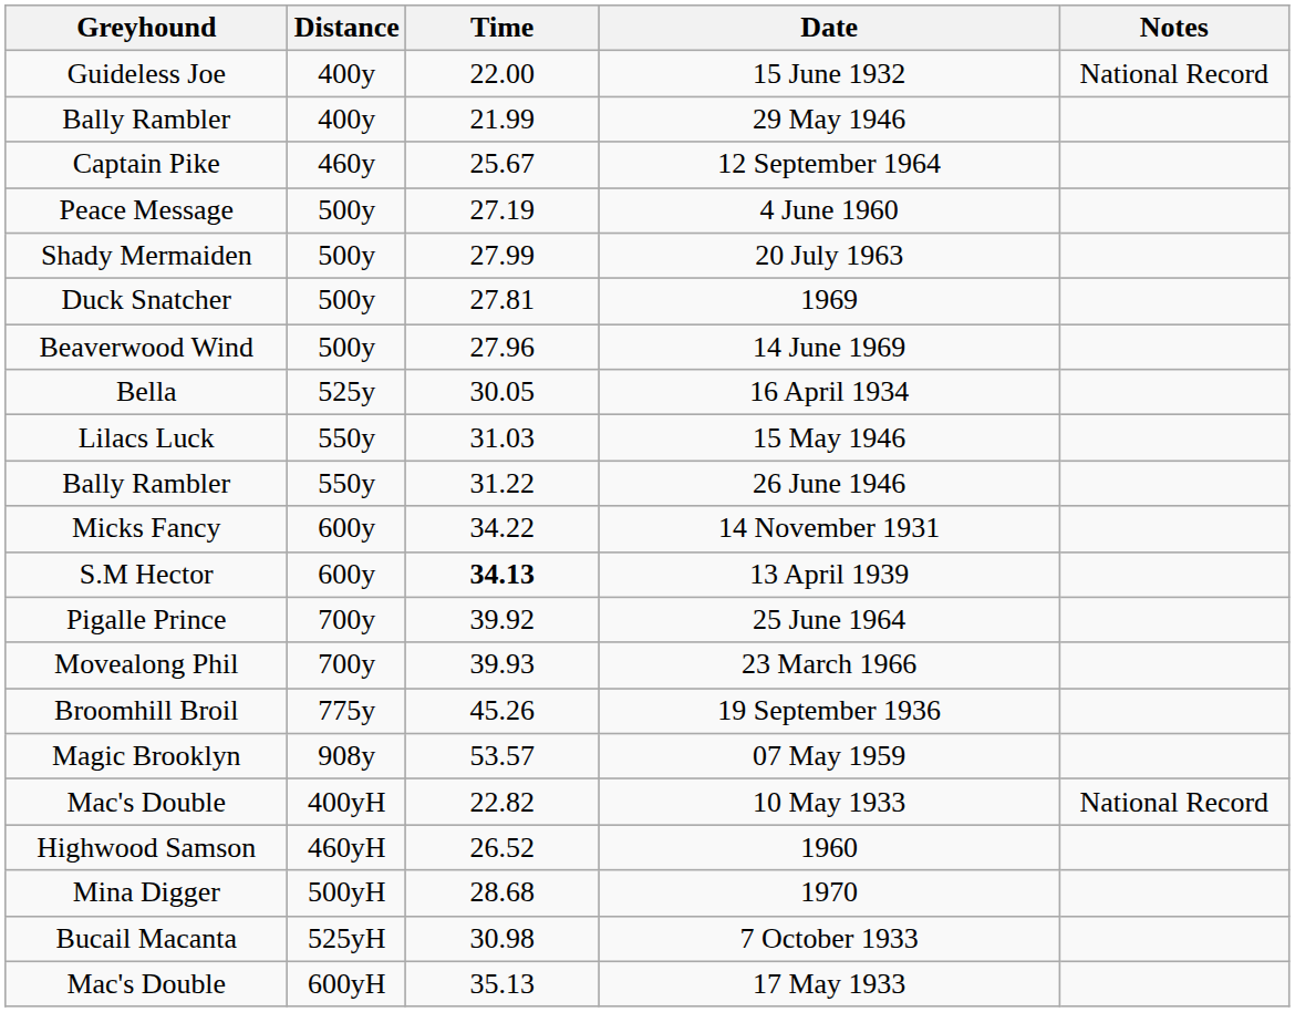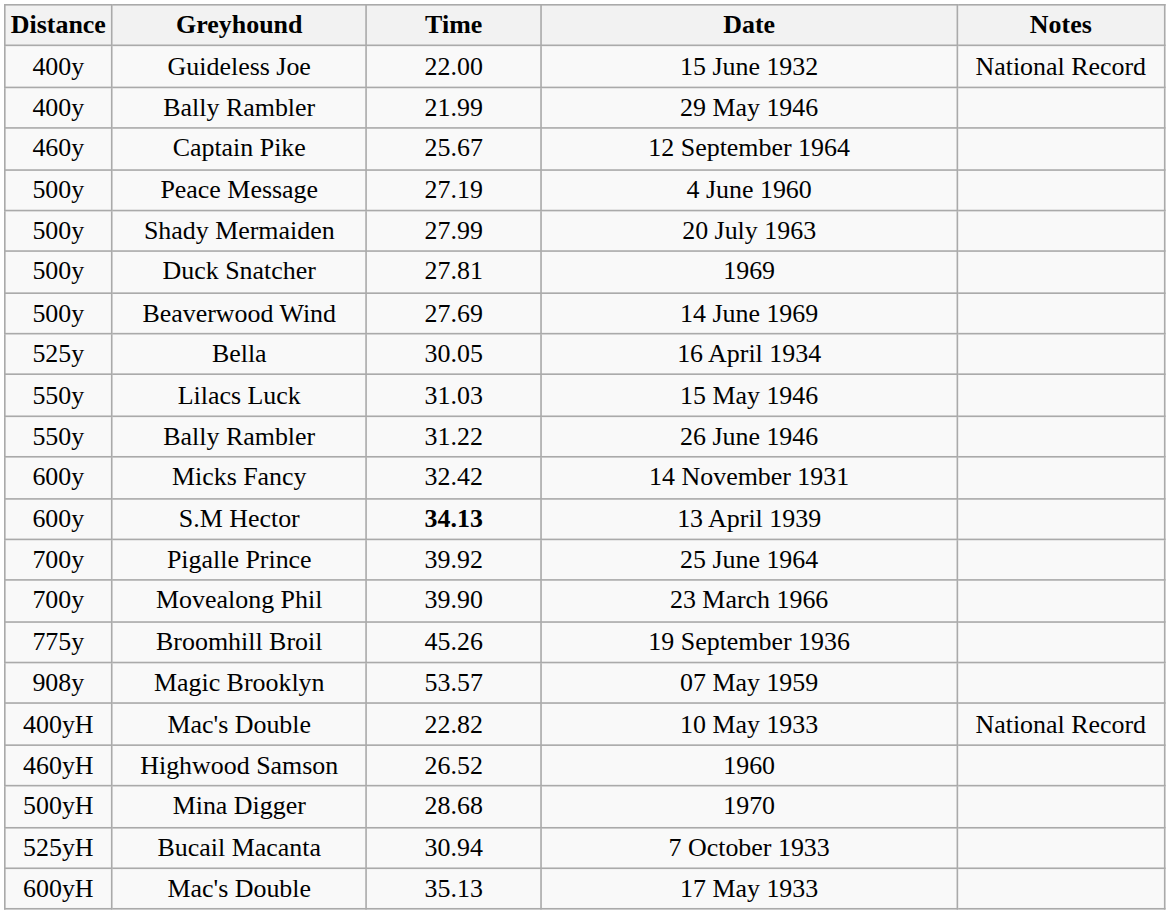columns swapped: Distance <-> Greyhound
14 June 1969 | Time: 27.96 -> 27.69
14 November 1931 | Time: 34.22 -> 32.42
23 March 1966 | Time: 39.93 -> 39.90
7 October 1933 | Time: 30.98 -> 30.94
